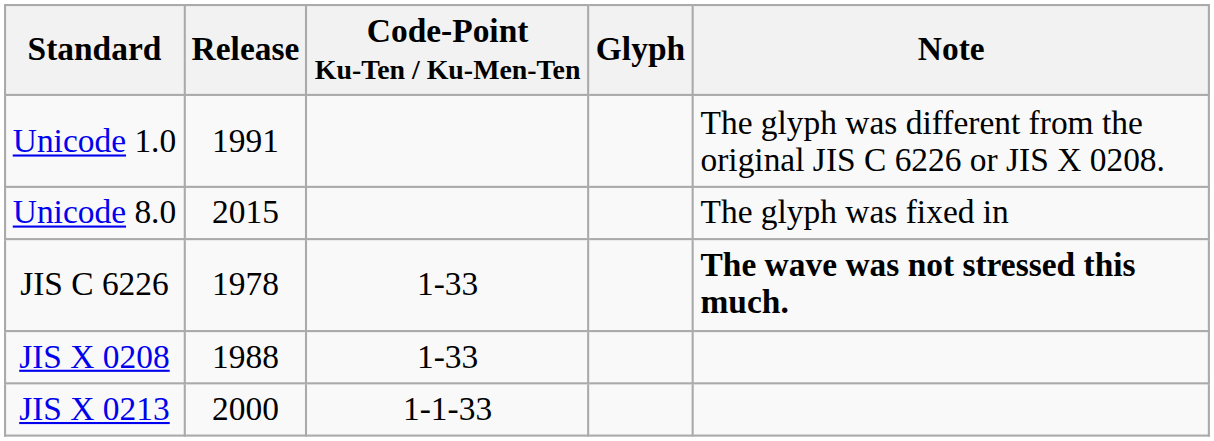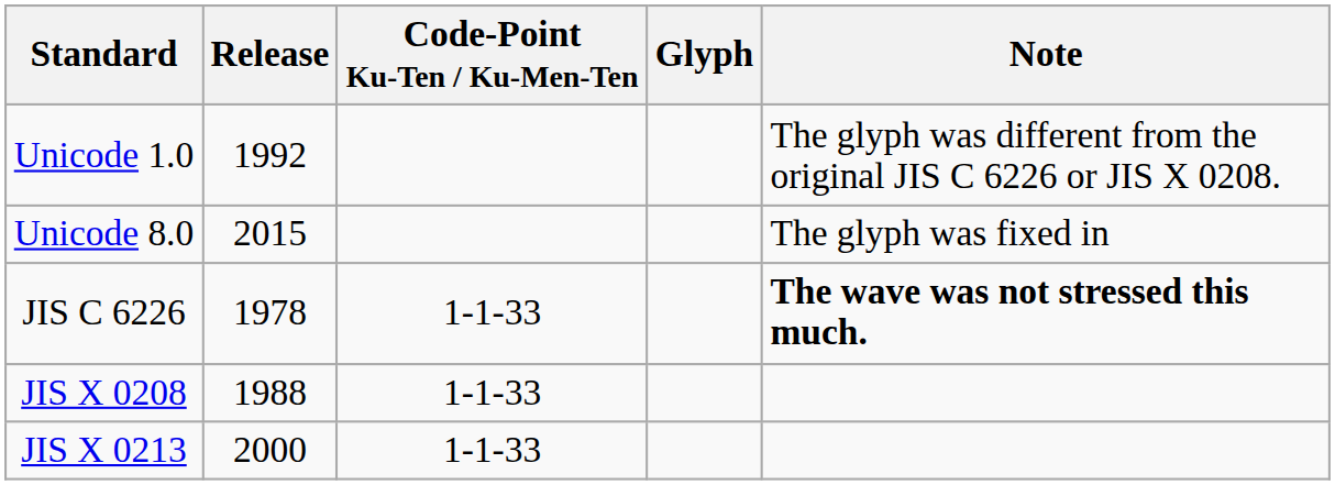Unicode 1.0 | Release: 1991 -> 1992
JIS C 6226 | Code-Point Ku-Ten / Ku-Men-Ten: 1-33 -> 1-1-33
JIS X 0208 | Code-Point Ku-Ten / Ku-Men-Ten: 1-33 -> 1-1-33
